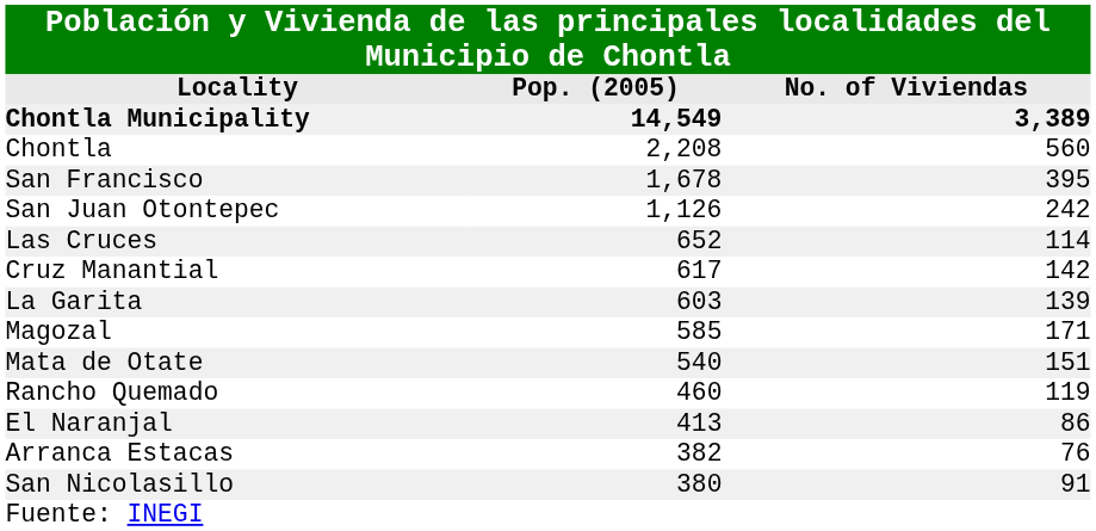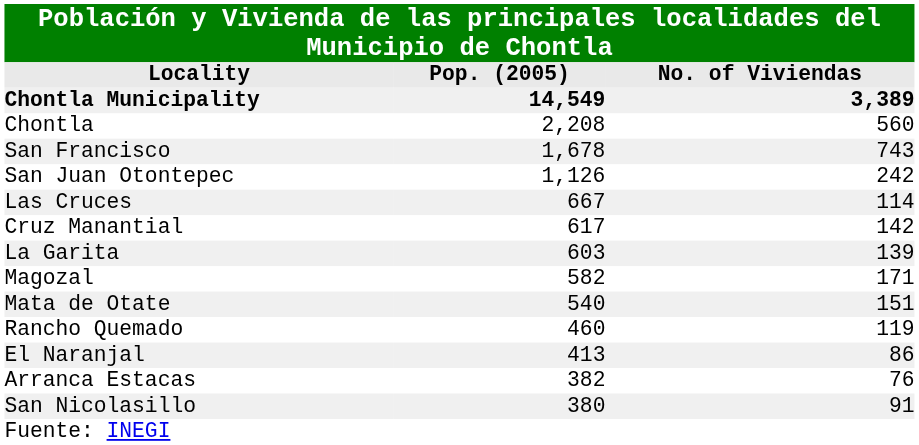San Francisco | column 3: 395 -> 743
Las Cruces | column 2: 652 -> 667
Magozal | column 2: 585 -> 582
